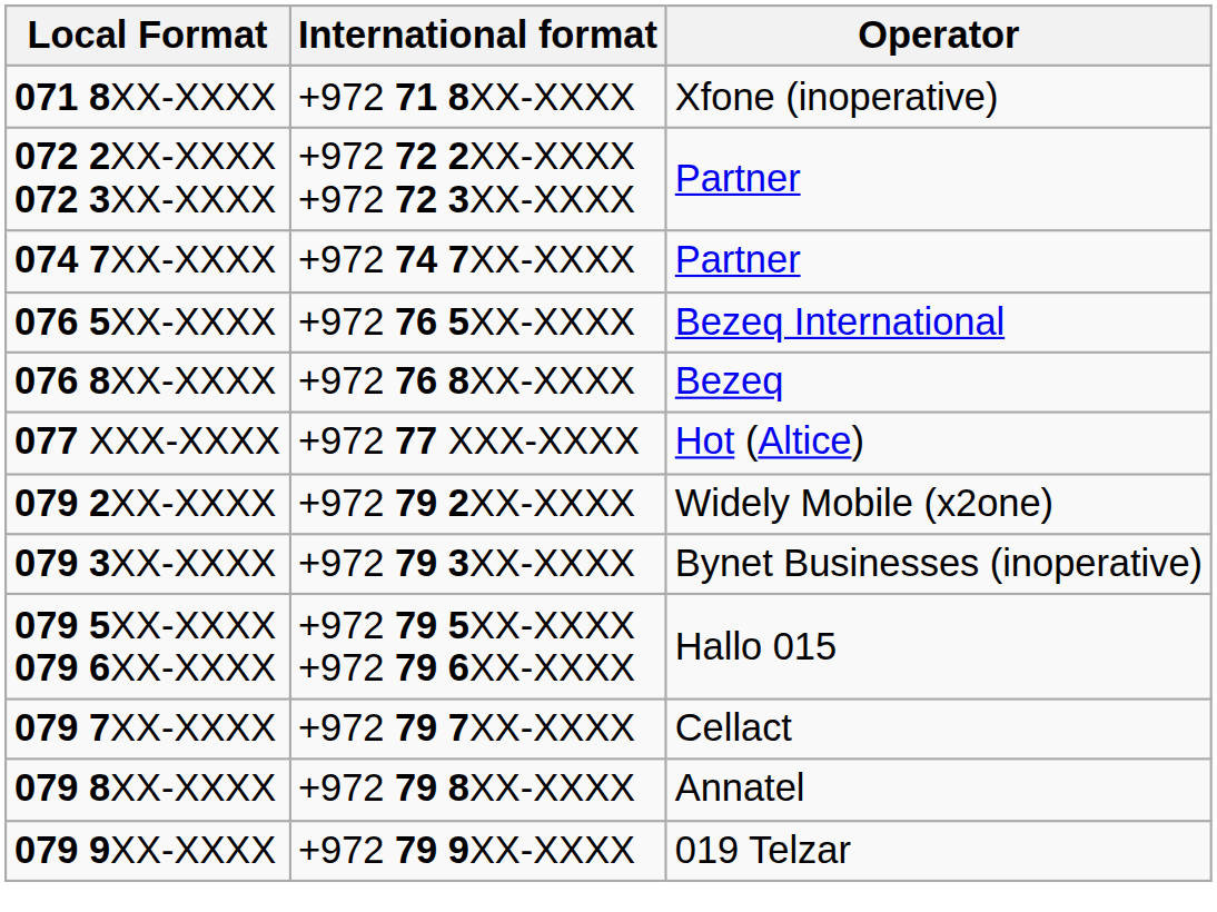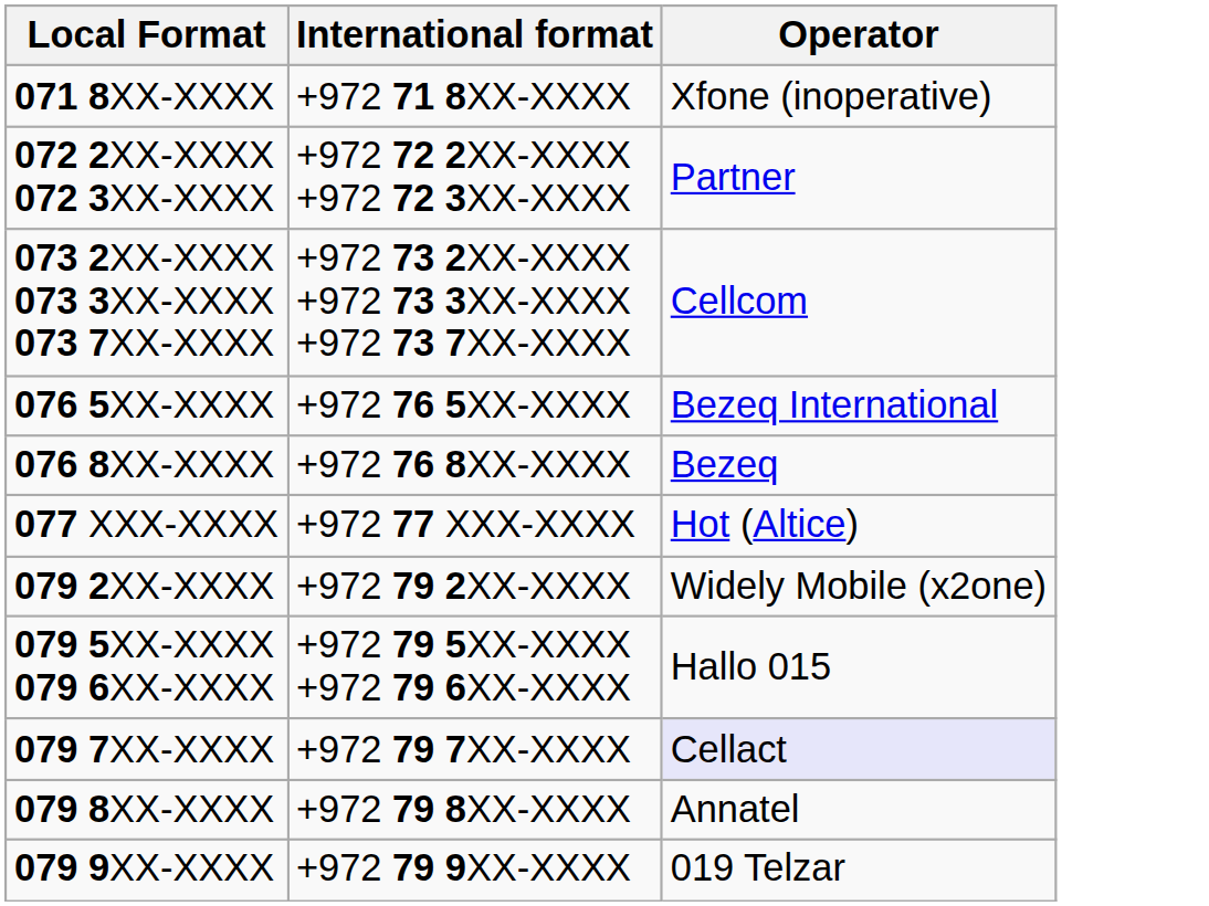+ row: 073 2XX-XXXX 073 3XX-XXXX 073 7XX-XXXX | +972 73 2XX-XXXX +972 73 3XX-XXXX +972 73 7XX-XXXX | Cellcom
- row: 074 7XX-XXXX | +972 74 7XX-XXXX | Partner
- row: 079 3XX-XXXX | +972 79 3XX-XXXX | Bynet Businesses (inoperative)
079 7XX-XXXX | Operator: no background -> lavender background
